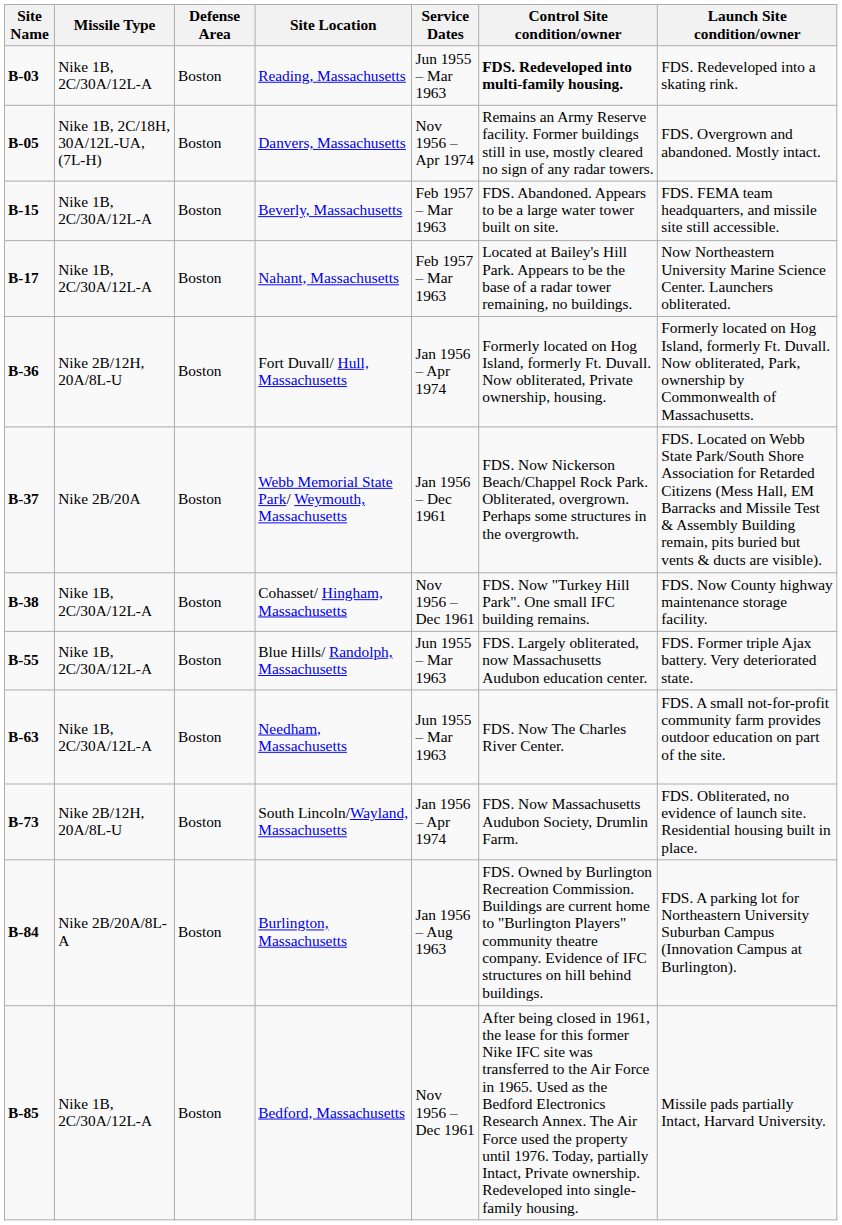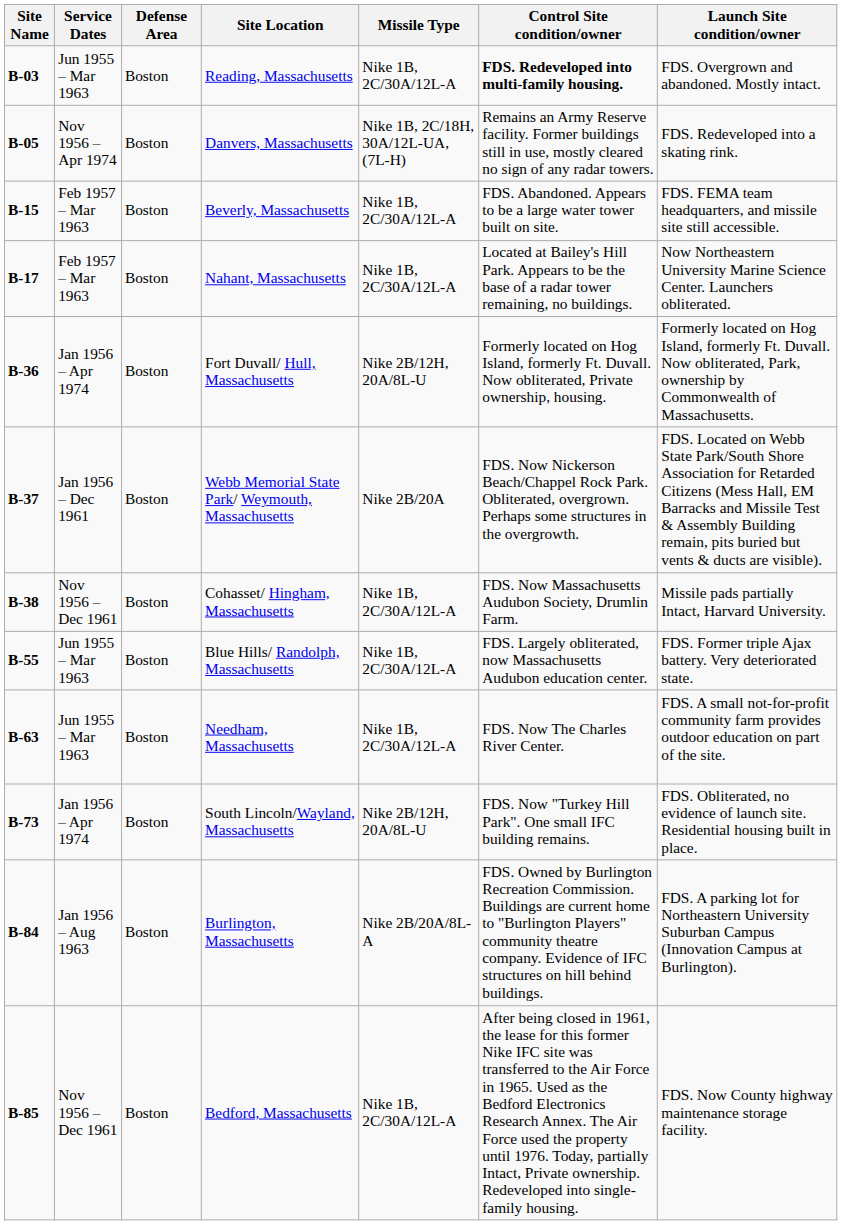columns swapped: Missile Type <-> Service Dates
Reading, Massachusetts | Launch Site condition/owner: FDS. Redeveloped into a skating rink. -> FDS. Overgrown and abandoned. Mostly intact.
Danvers, Massachusetts | Launch Site condition/owner: FDS. Overgrown and abandoned. Mostly intact. -> FDS. Redeveloped into a skating rink.
Cohasset/ Hingham, Massachusetts | Control Site condition/owner: FDS. Now "Turkey Hill Park". One small IFC building remains. -> FDS. Now Massachusetts Audubon Society, Drumlin Farm.
Cohasset/ Hingham, Massachusetts | Launch Site condition/owner: FDS. Now County highway maintenance storage facility. -> Missile pads partially Intact, Harvard University.
South Lincoln/Wayland, Massachusetts | Control Site condition/owner: FDS. Now Massachusetts Audubon Society, Drumlin Farm. -> FDS. Now "Turkey Hill Park". One small IFC building remains.
Bedford, Massachusetts | Launch Site condition/owner: Missile pads partially Intact, Harvard University. -> FDS. Now County highway maintenance storage facility.
